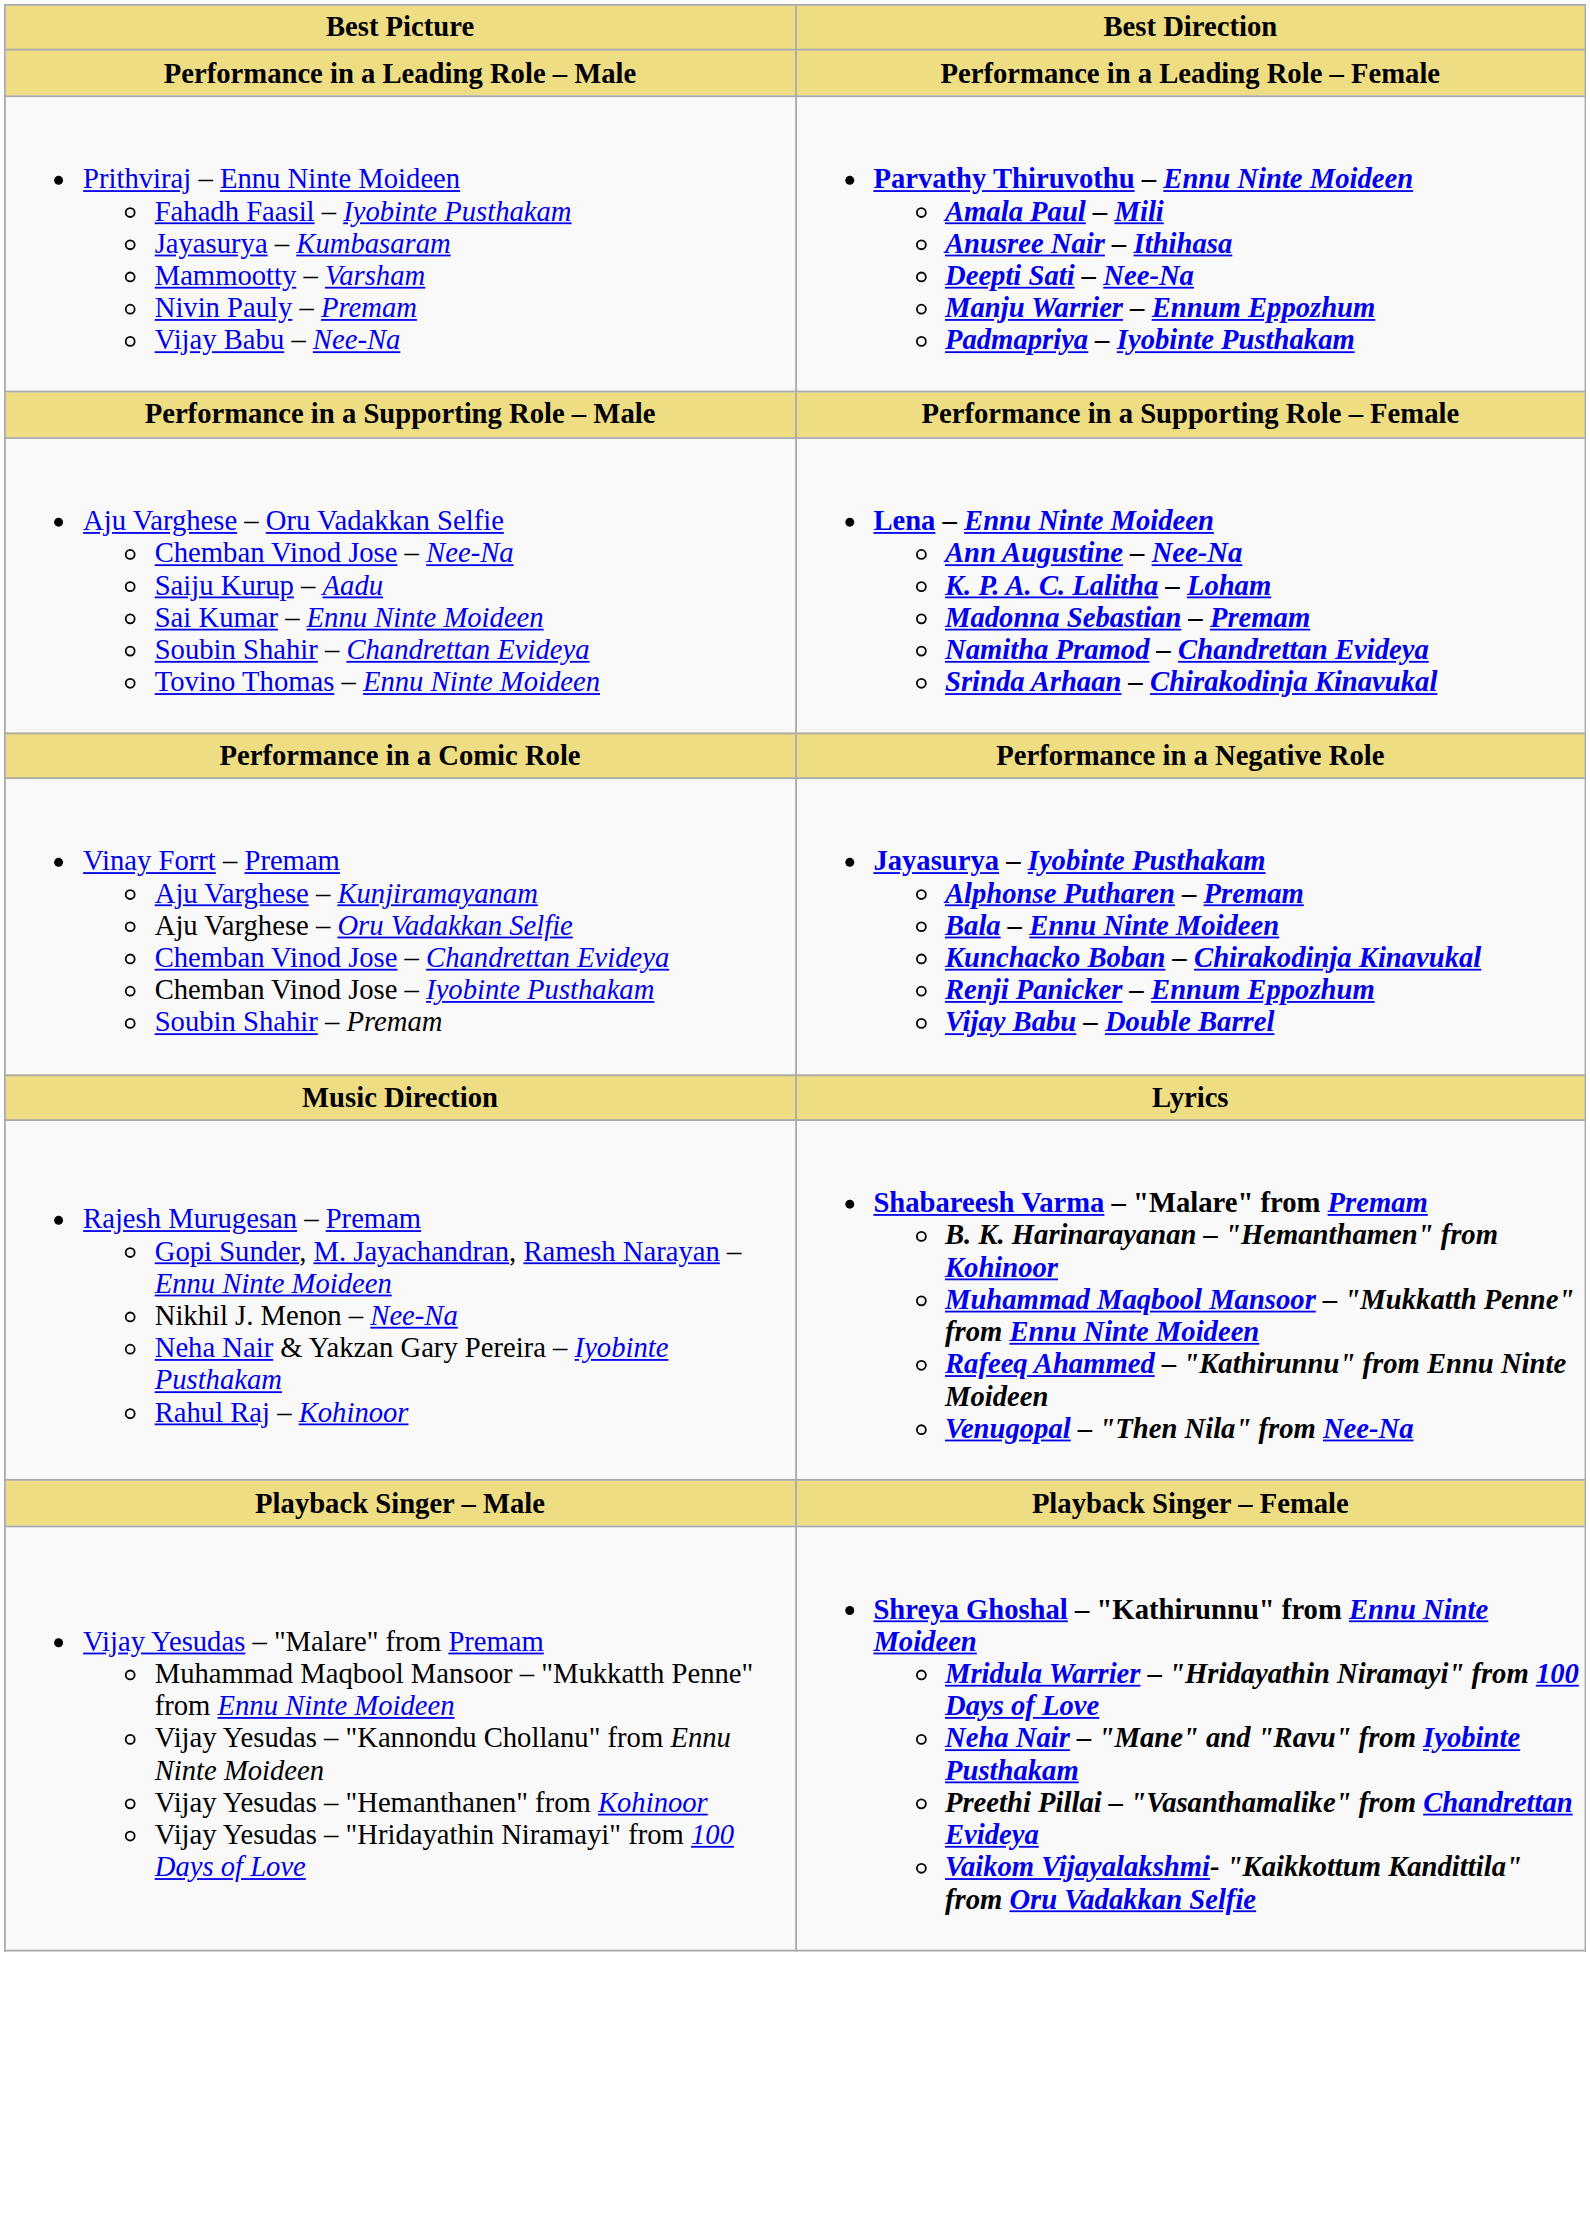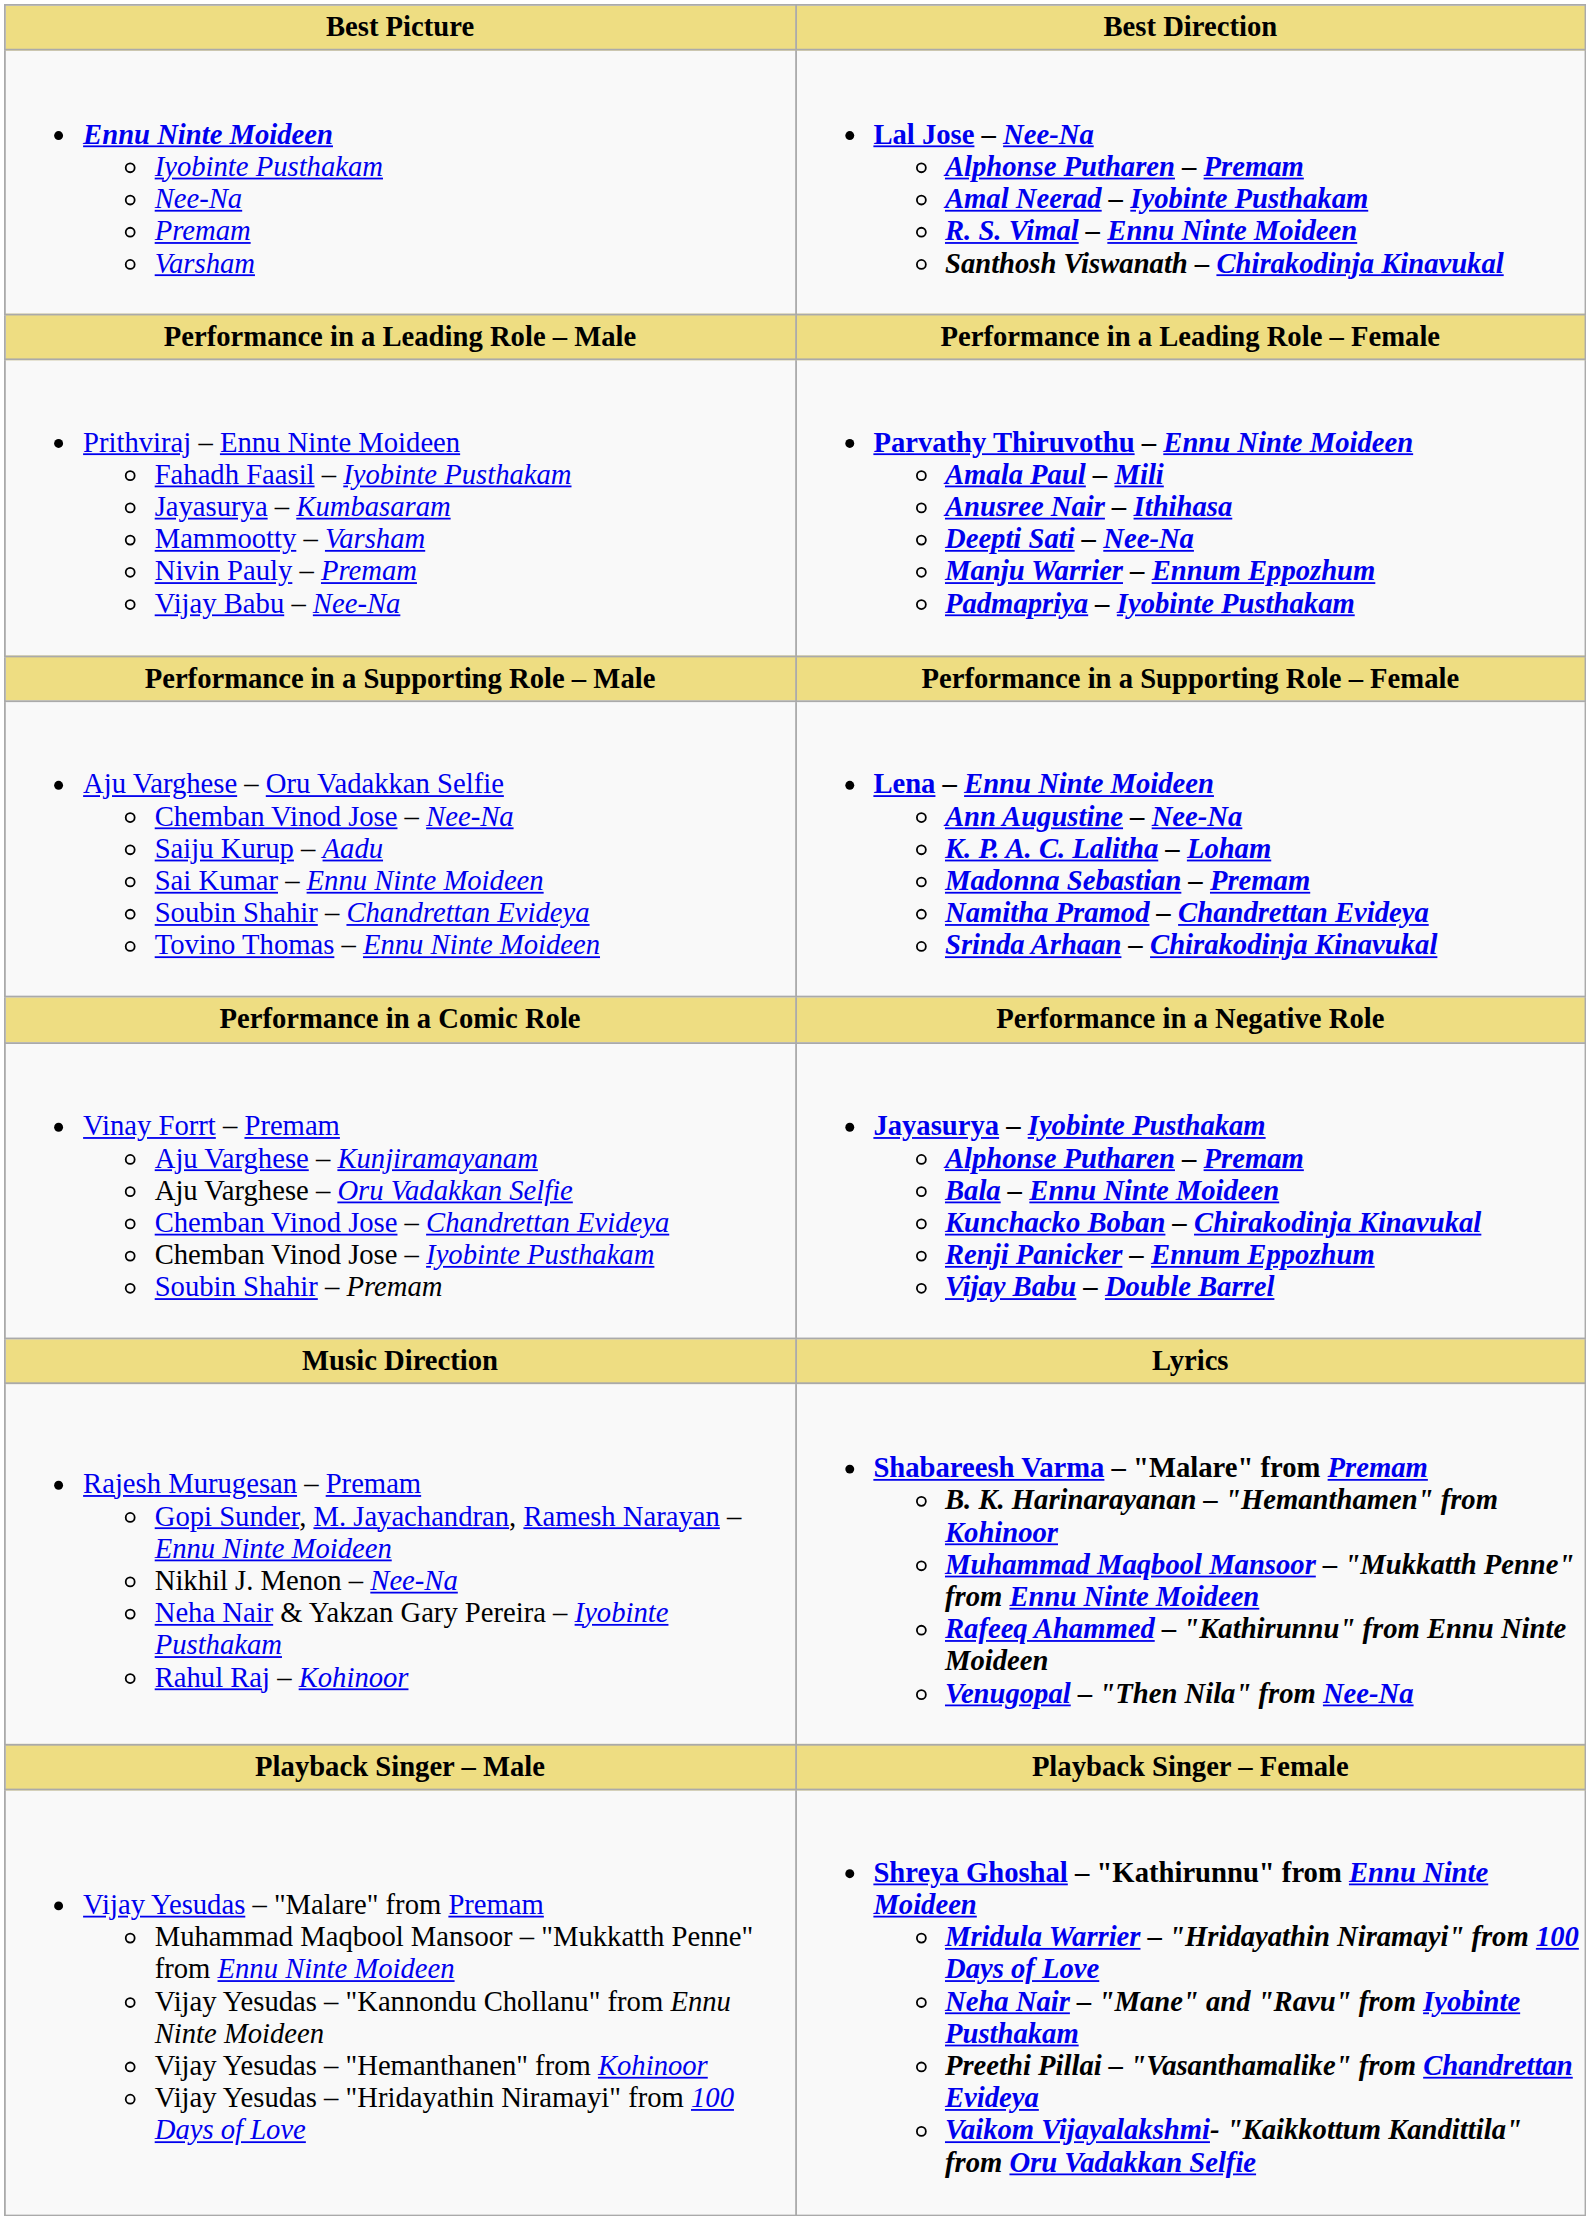+ row: Ennu Ninte Moideen Iyobinte Pusthakam Nee-Na Premam Varsham | Lal Jose – Nee-Na Alphonse Putharen – Premam Amal Neerad – Iyobinte Pusthakam R. S. Vimal – Ennu Ninte Moideen Santhosh Viswanath – Chirakodinja Kinavukal
